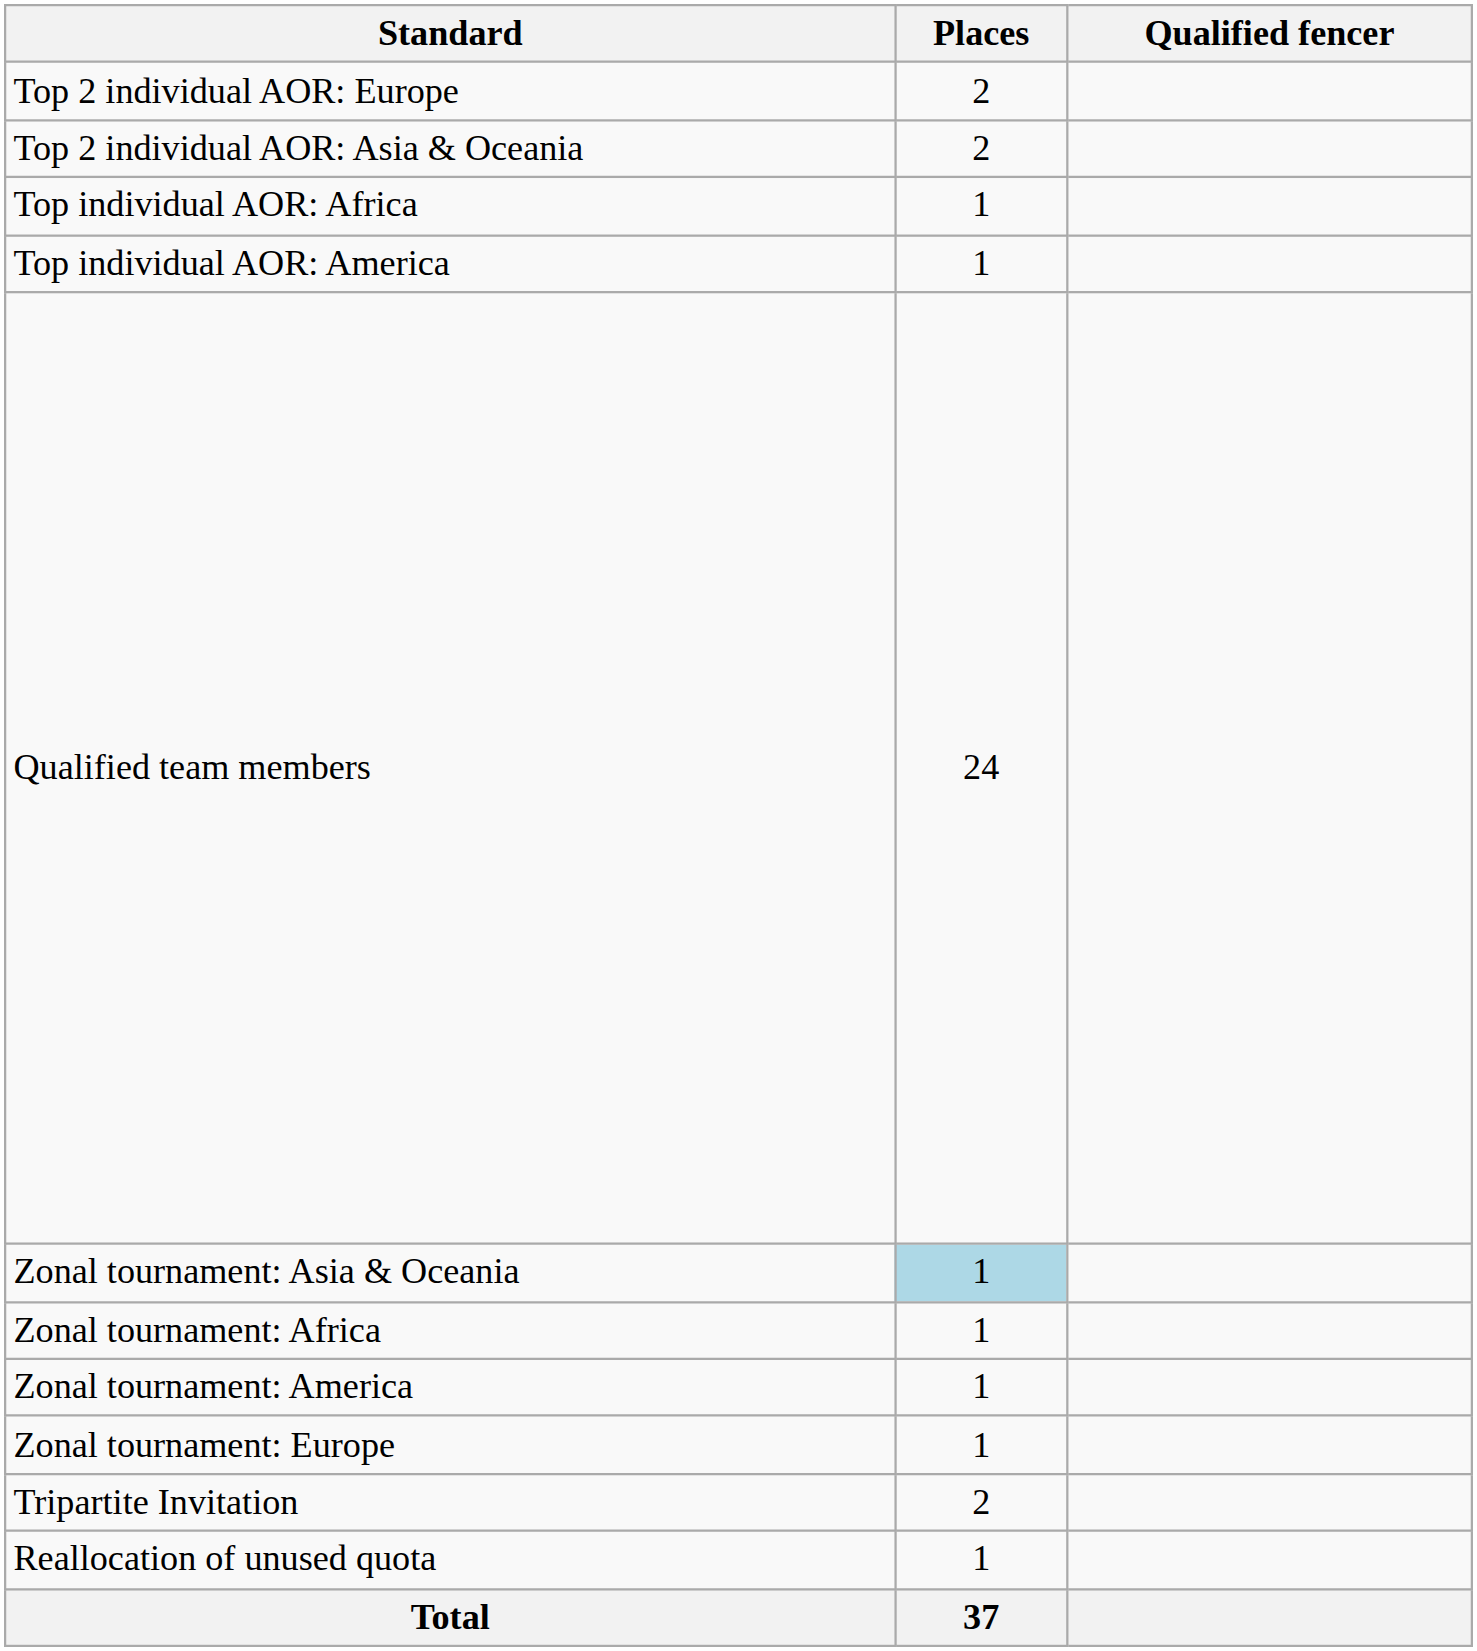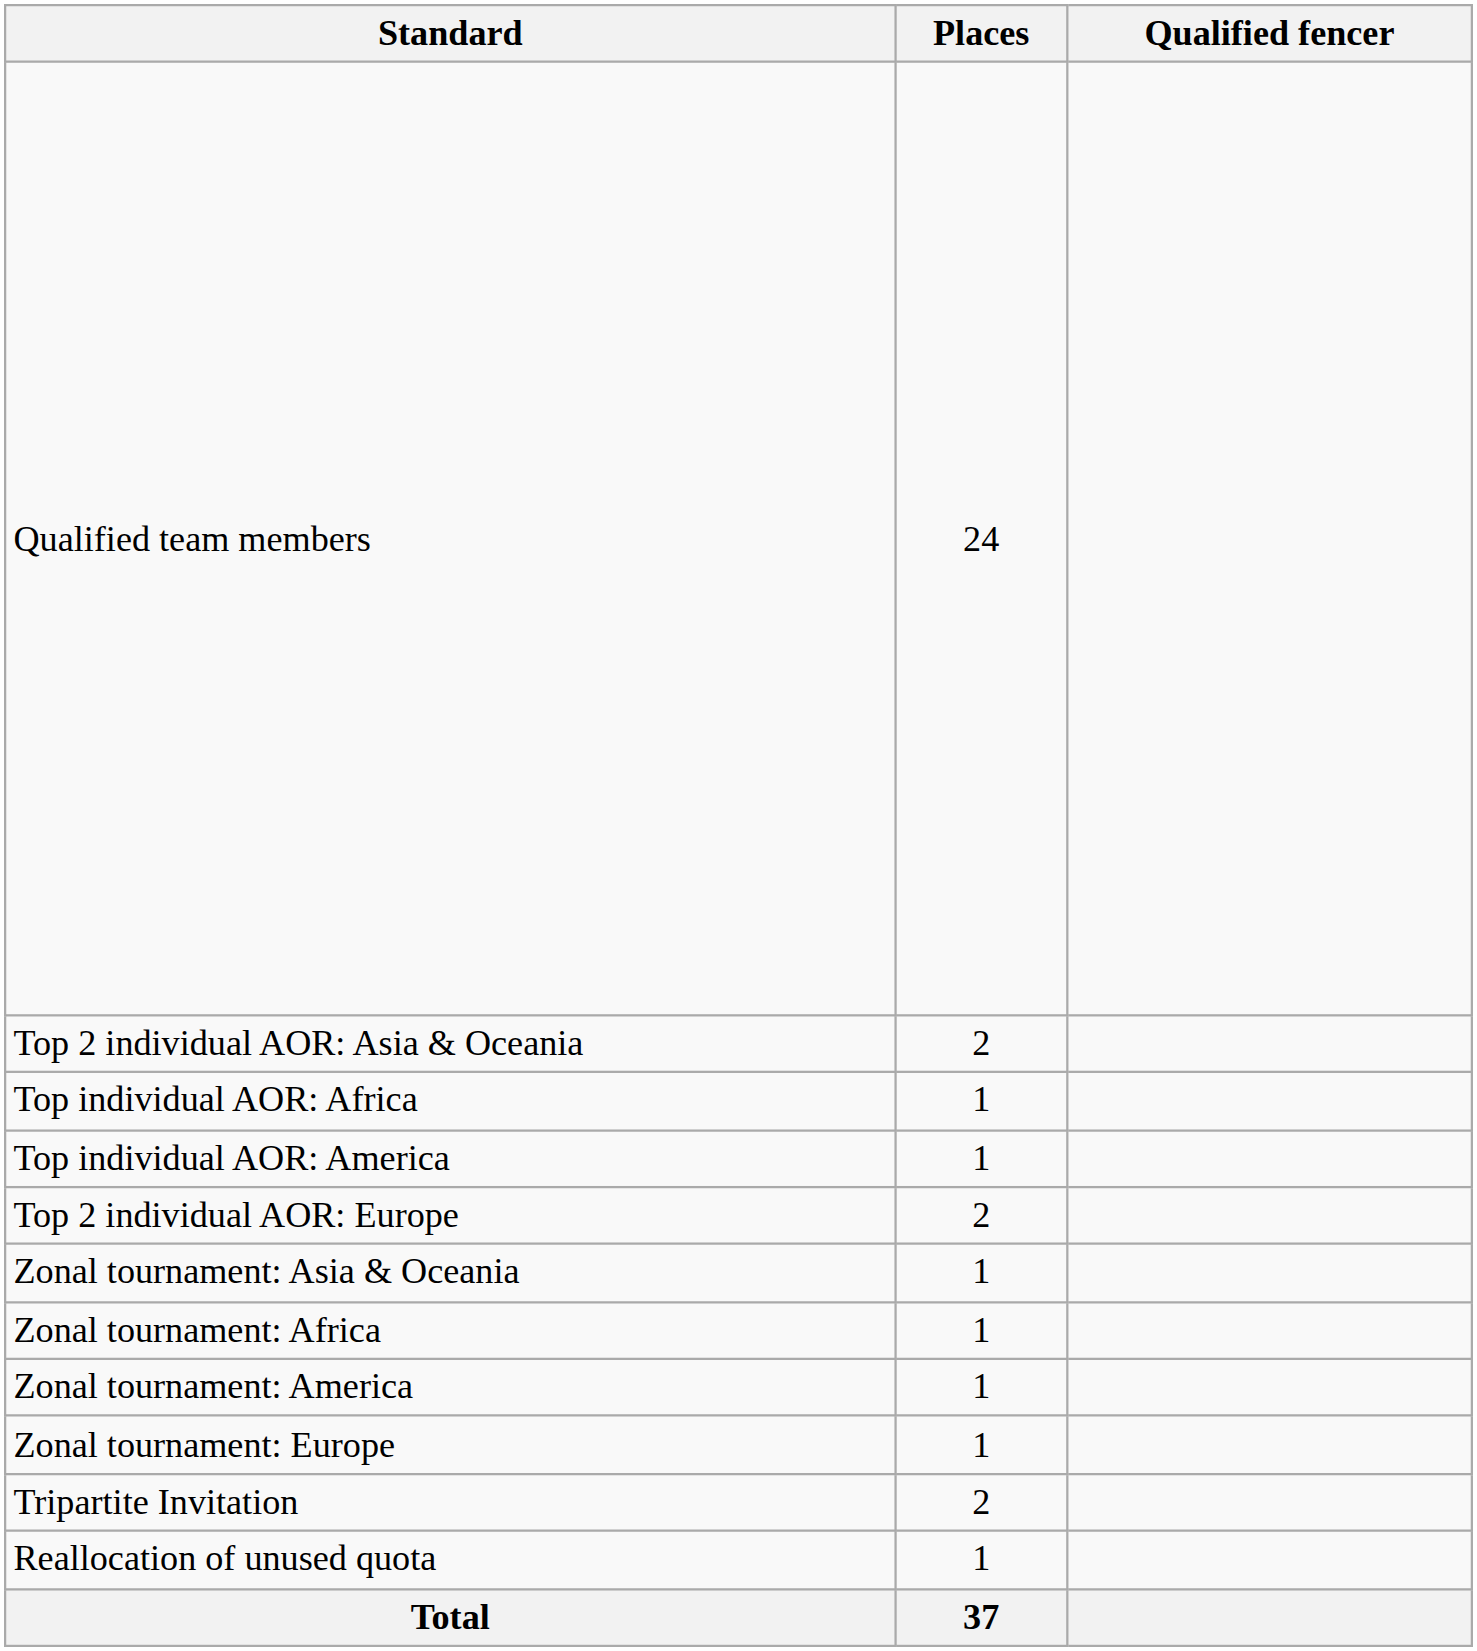rows swapped: Qualified team members <-> Top 2 individual AOR: Europe
Zonal tournament: Asia & Oceania | Places: lightblue background -> no background
